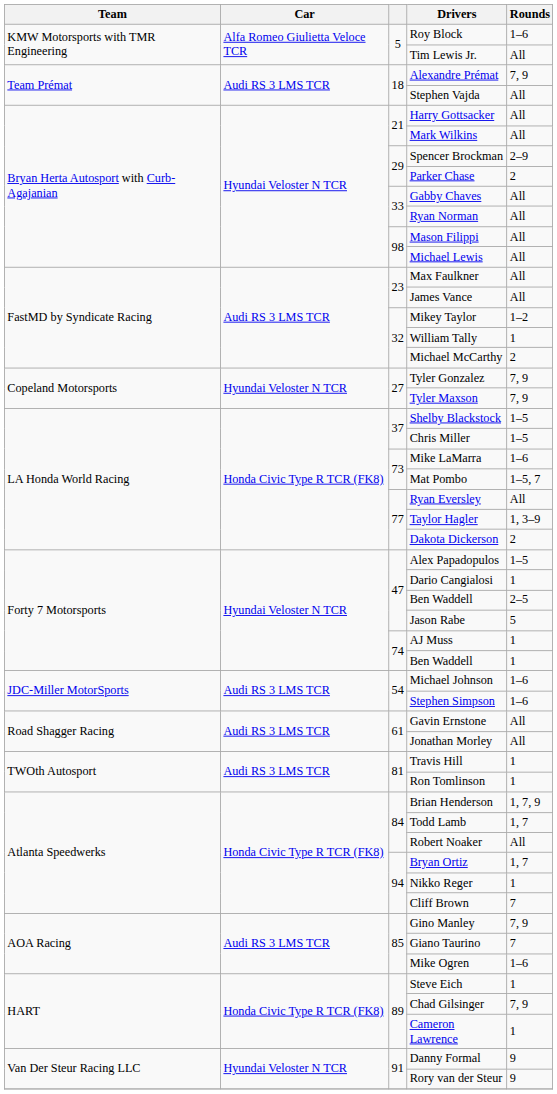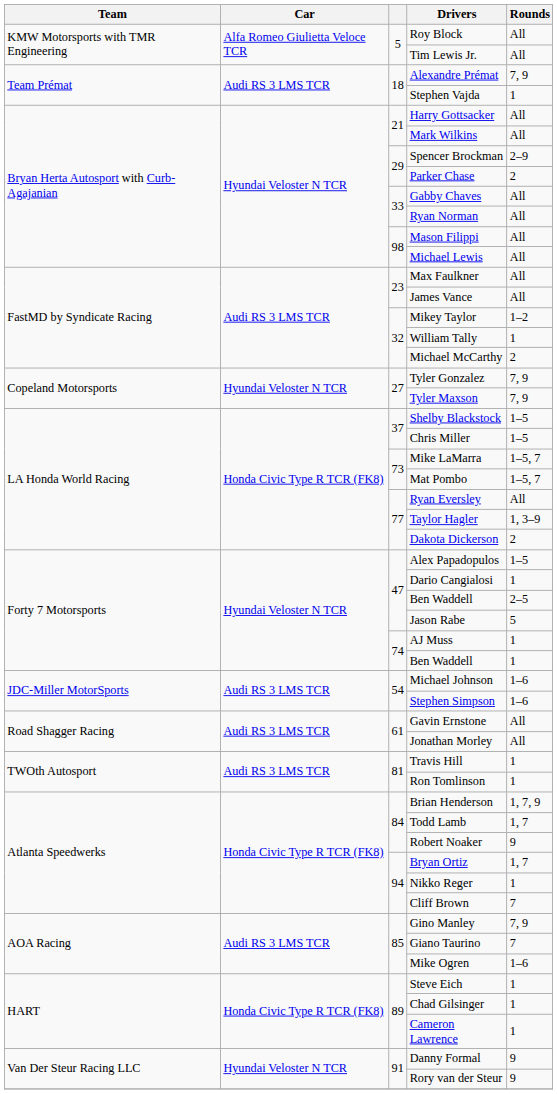Roy Block | Rounds: 1–6 -> All
Stephen Vajda | Rounds: All -> 1
Mike LaMarra | Rounds: 1–6 -> 1–5, 7
Robert Noaker | Rounds: All -> 9
Chad Gilsinger | Rounds: 7, 9 -> 1
